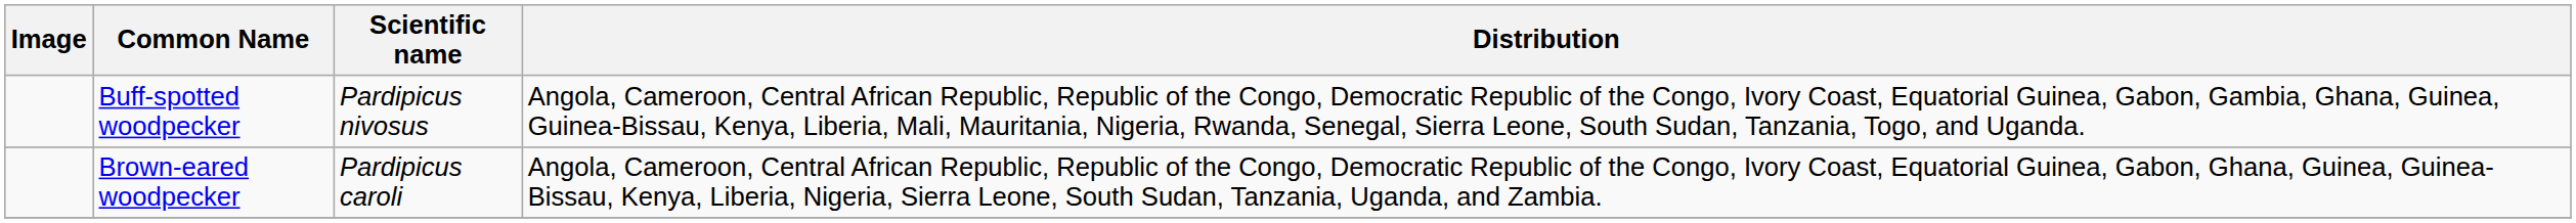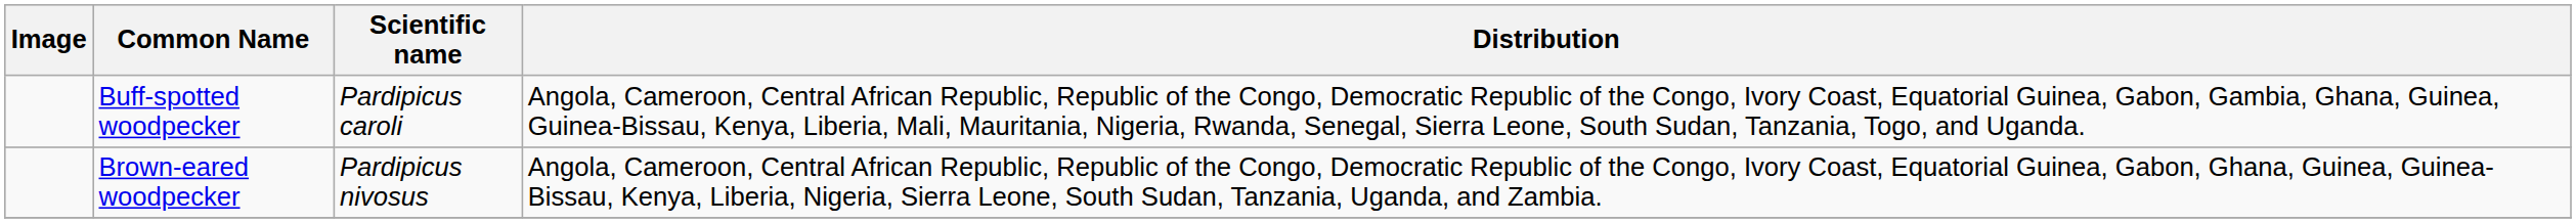Buff-spotted woodpecker | Scientific name: Pardipicus nivosus -> Pardipicus caroli
Brown-eared woodpecker | Scientific name: Pardipicus caroli -> Pardipicus nivosus
